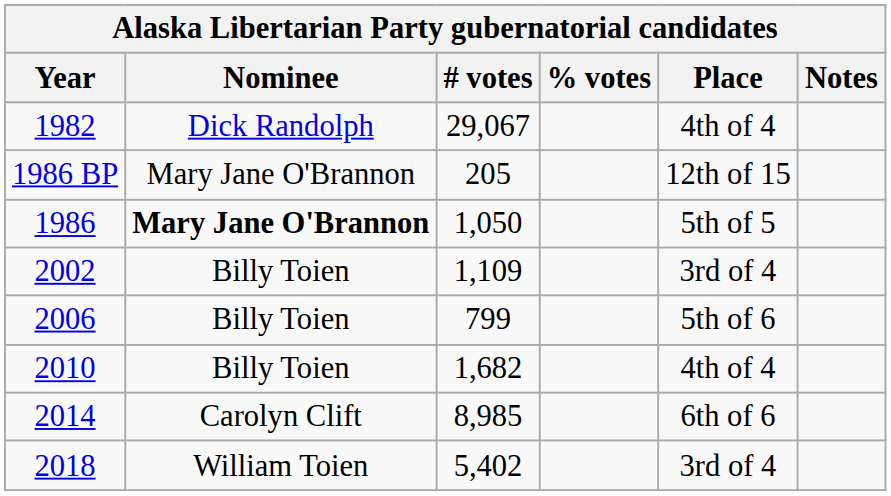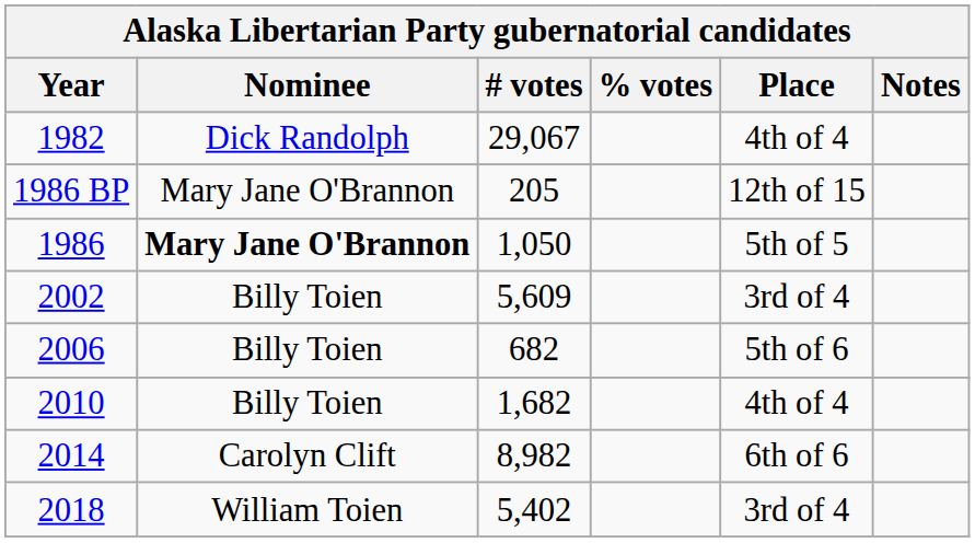2002 | # votes: 1,109 -> 5,609
2006 | # votes: 799 -> 682
2014 | # votes: 8,985 -> 8,982
